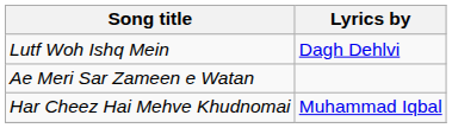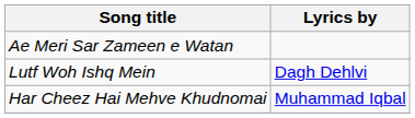rows swapped: Ae Meri Sar Zameen e Watan <-> Lutf Woh Ishq Mein
